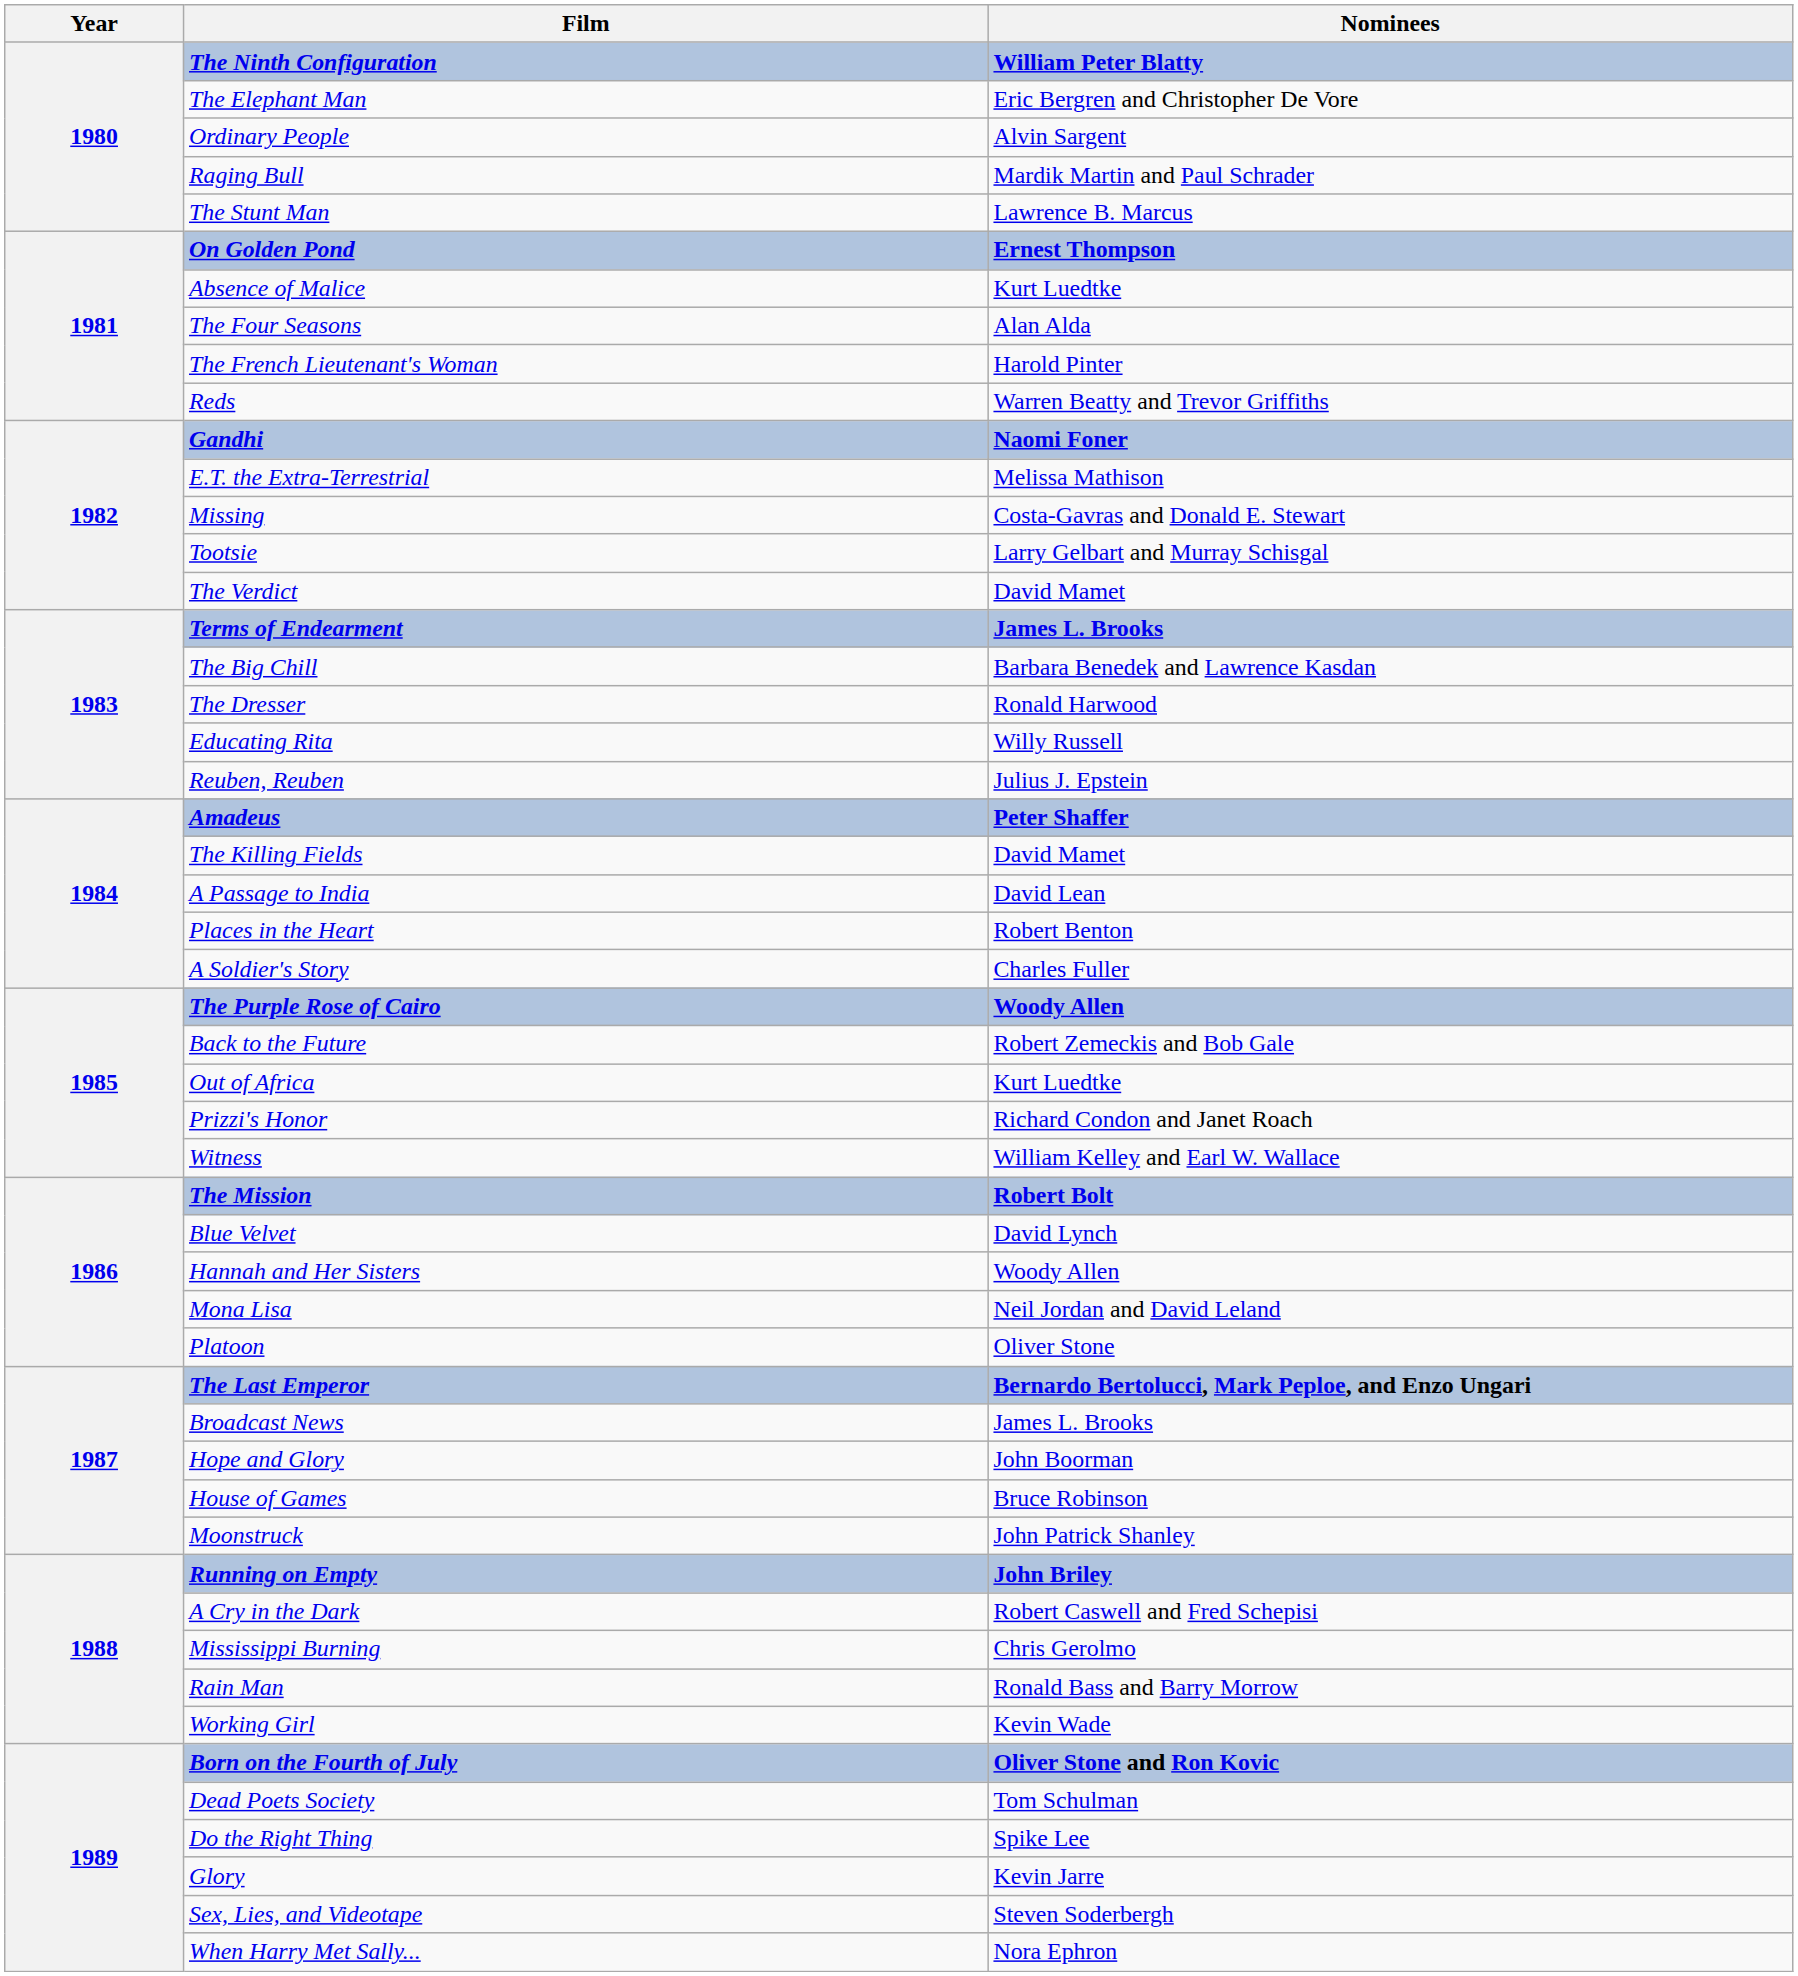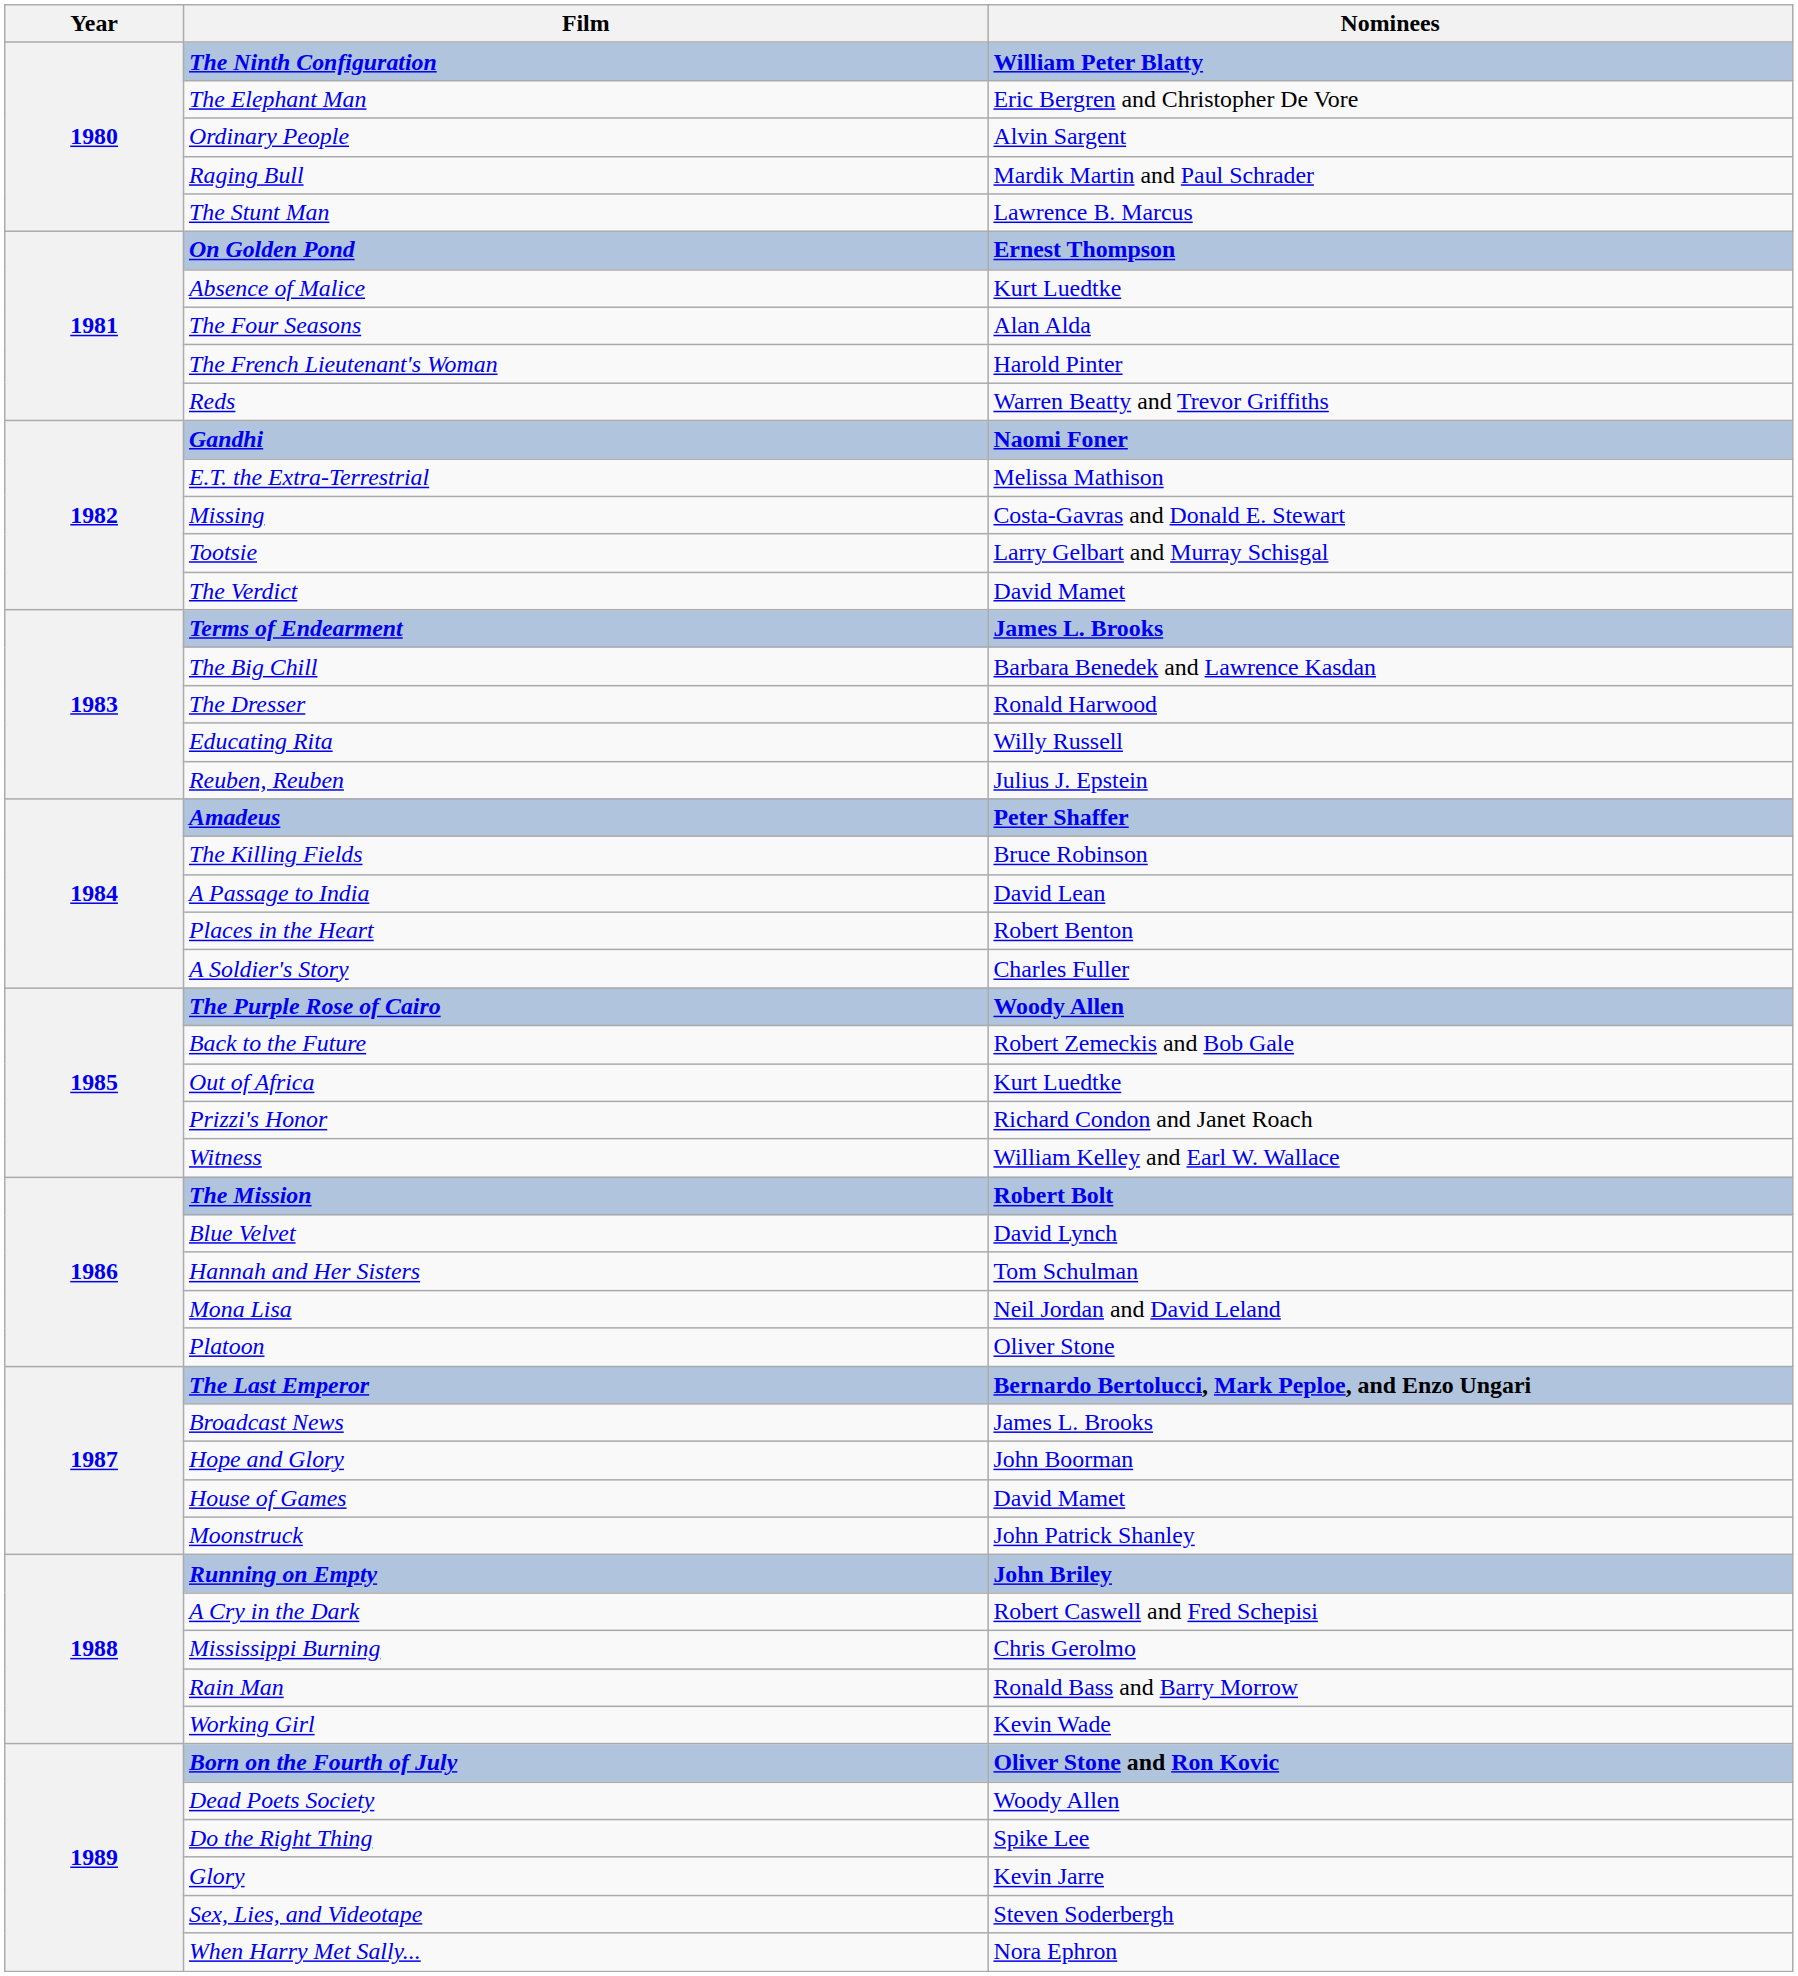The Killing Fields | Nominees: David Mamet -> Bruce Robinson
Hannah and Her Sisters | Nominees: Woody Allen -> Tom Schulman
House of Games | Nominees: Bruce Robinson -> David Mamet
Dead Poets Society | Nominees: Tom Schulman -> Woody Allen
